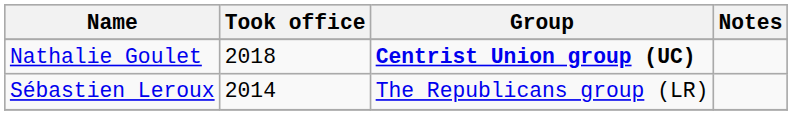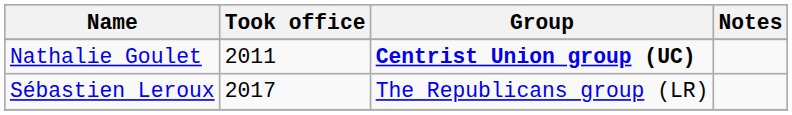Nathalie Goulet | Took office: 2018 -> 2011
Sébastien Leroux | Took office: 2014 -> 2017
